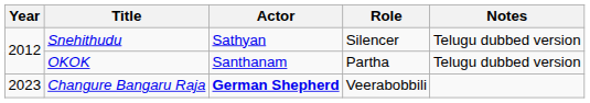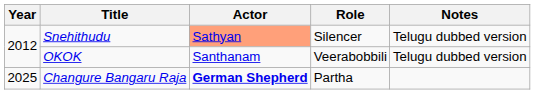Snehithudu | Actor: no background -> lightsalmon background
OKOK | Role: Partha -> Veerabobbili
Changure Bangaru Raja | Year: 2023 -> 2025
Changure Bangaru Raja | Role: Veerabobbili -> Partha
